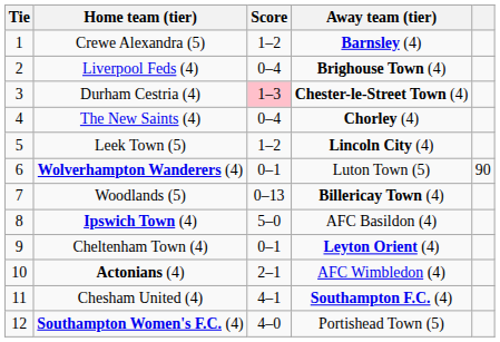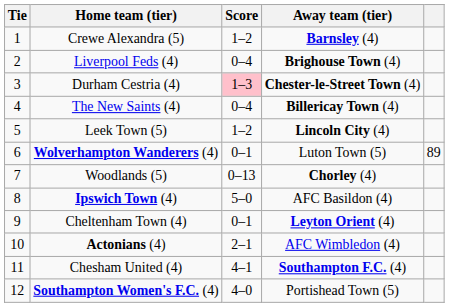The New Saints (4) | Away team (tier): Chorley (4) -> Billericay Town (4)
Wolverhampton Wanderers (4) | column 5: 90 -> 89
Woodlands (5) | Away team (tier): Billericay Town (4) -> Chorley (4)
